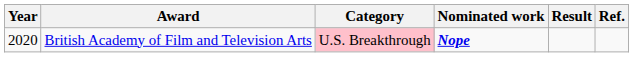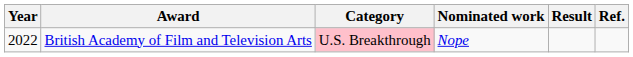British Academy of Film and Television Arts | Year: 2020 -> 2022
British Academy of Film and Television Arts | Nominated work: bold -> normal
